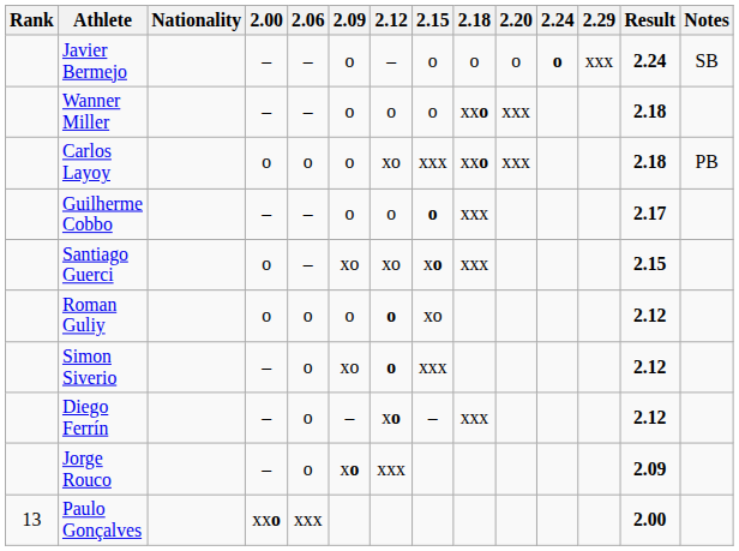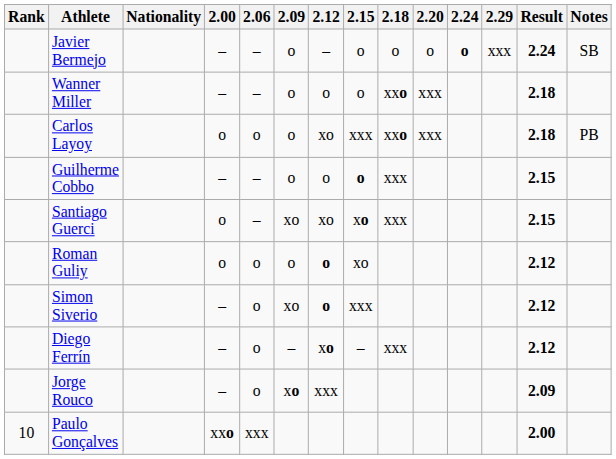Guilherme Cobbo | Result: 2.17 -> 2.15
Paulo Gonçalves | Rank: 13 -> 10
